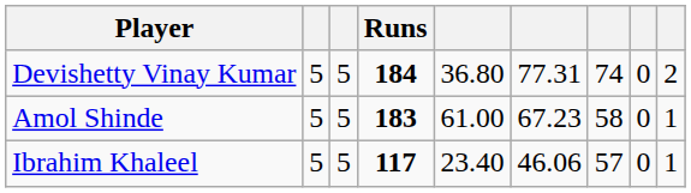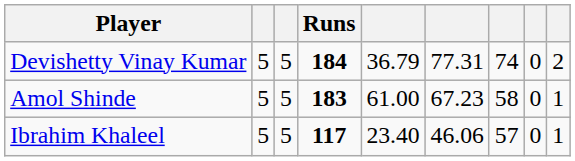Devishetty Vinay Kumar | column 5: 36.80 -> 36.79
